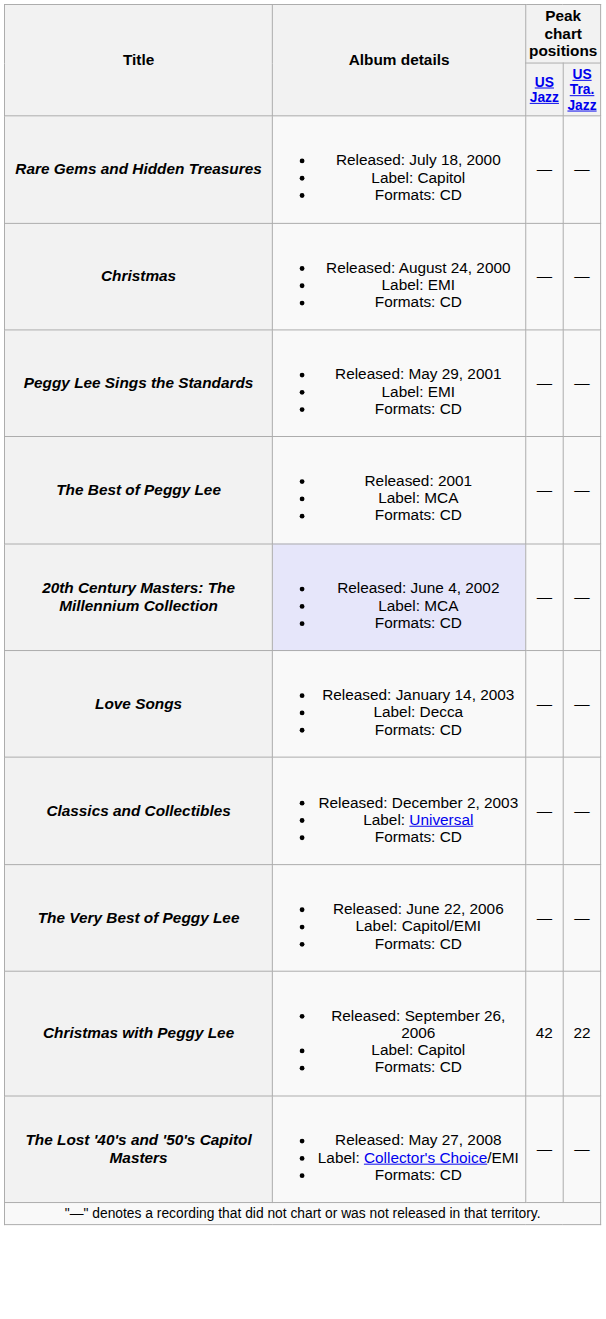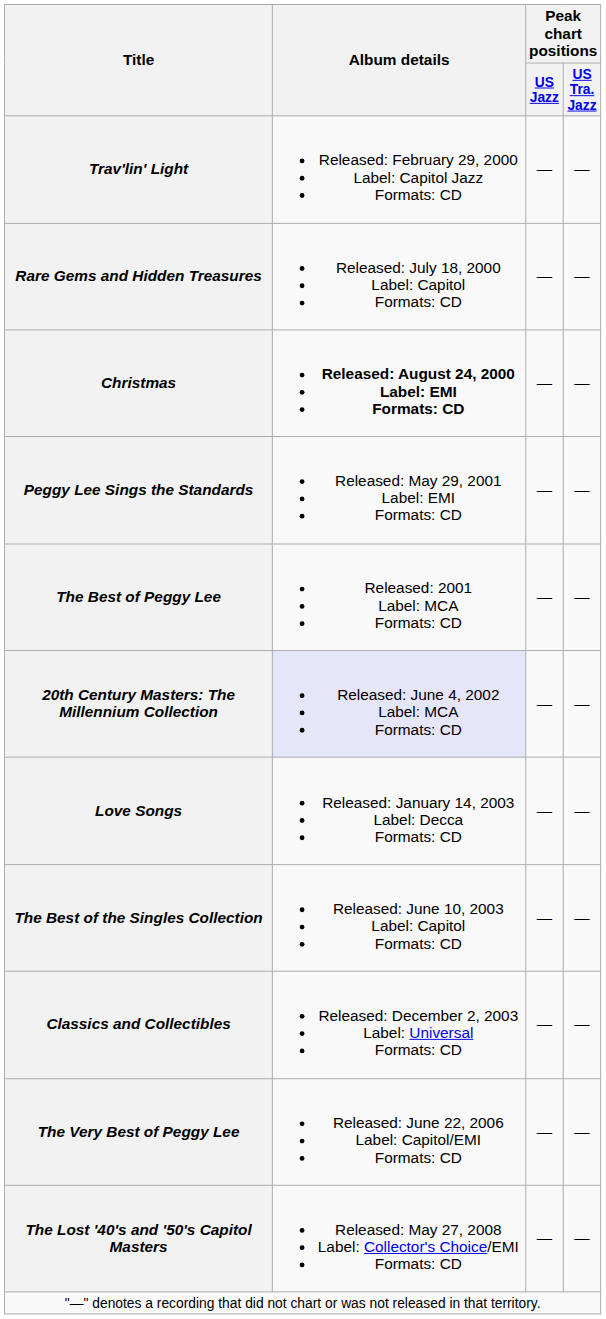+ row: Trav'lin' Light | Released: February 29, 2000 Label: Capitol Jazz Formats: CD | — | —
Christmas | Album details: normal -> bold
+ row: The Best of the Singles Collection | Released: June 10, 2003 Label: Capitol Formats: CD | — | —
- row: Christmas with Peggy Lee | Released: September 26, 2006 Label: Capitol Formats: CD | 42 | 22
